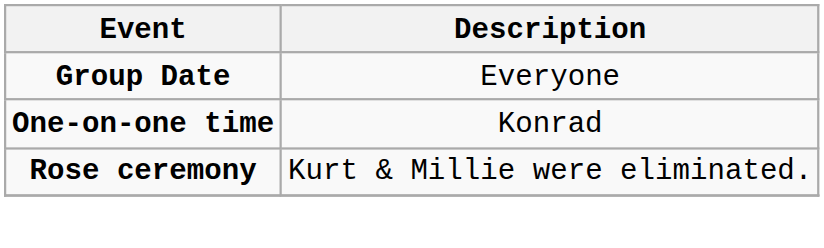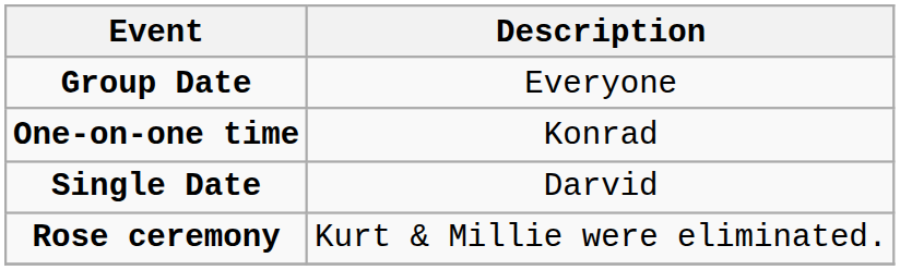+ row: Single Date | Darvid
